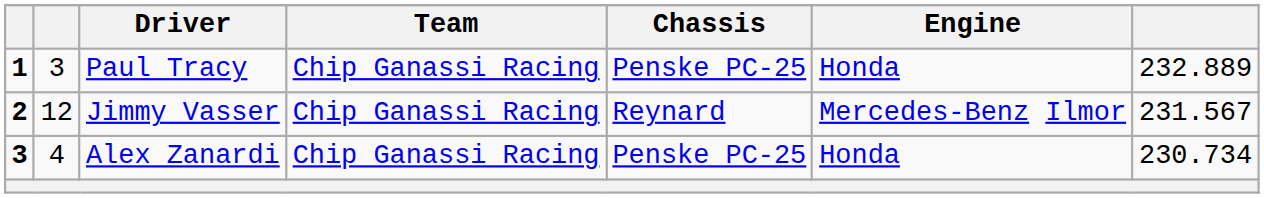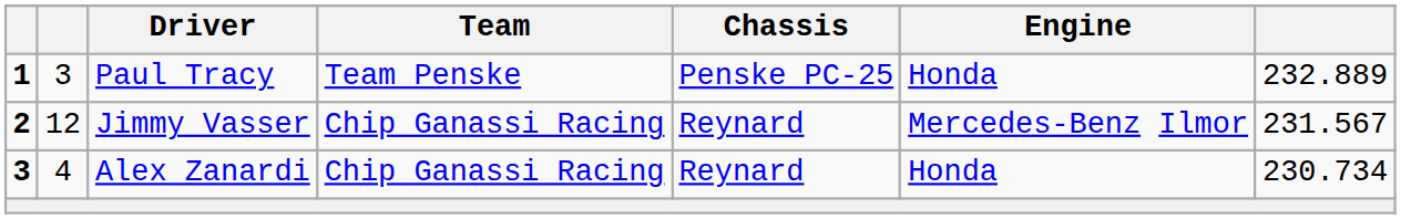Paul Tracy | Team: Chip Ganassi Racing -> Team Penske
Alex Zanardi | Chassis: Penske PC-25 -> Reynard
